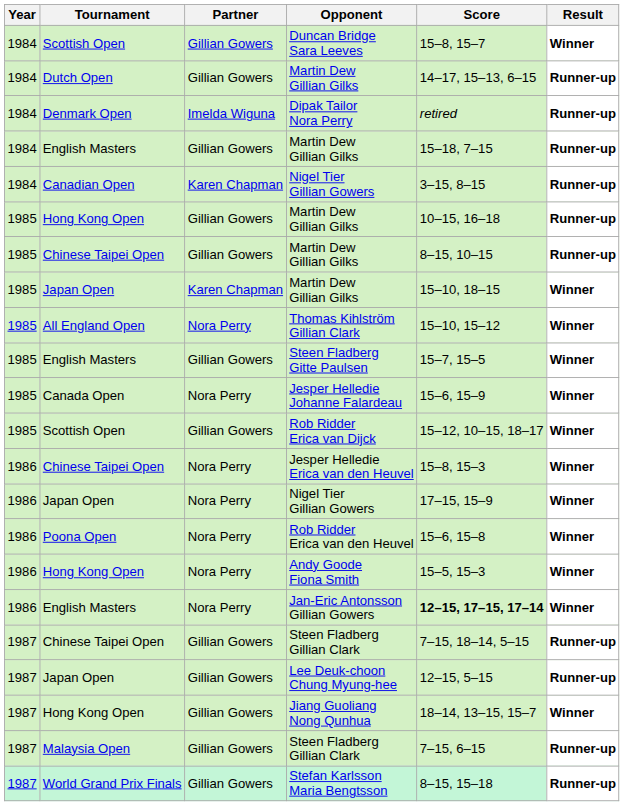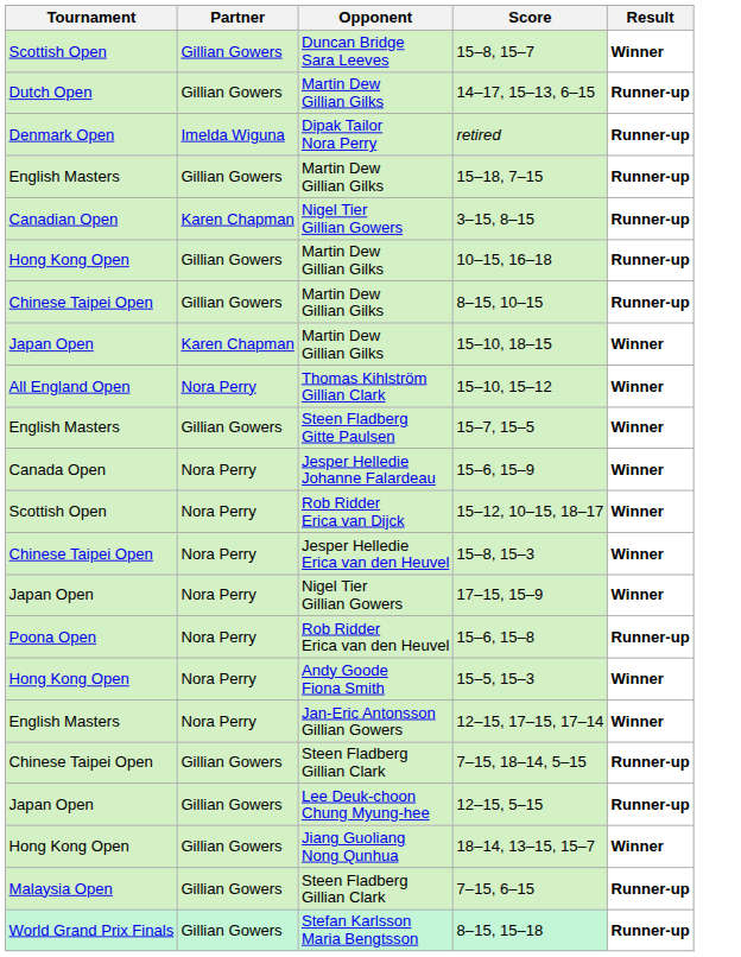- column: Year | 1984 | 1984 | 1984 | 1984 | 1984 | 1985 | 1985 | 1985 | 1985 | 1985 | 1985 | 1985 | 1986 | 1986 | 1986 | 1986 | 1986 | 1987 | 1987 | 1987 | 1987 | 1987
Rob Ridder Erica van Dijck | Partner: Gillian Gowers -> Nora Perry
Rob Ridder Erica van den Heuvel | Result: Winner -> Runner-up
Jan-Eric Antonsson Gillian Gowers | Score: bold -> normal
